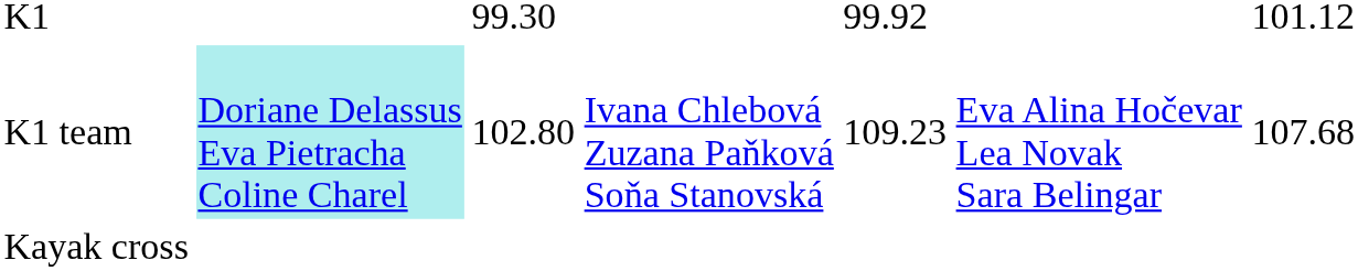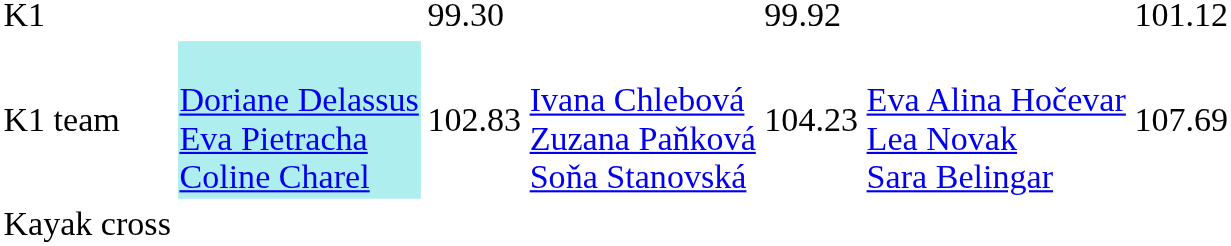K1 team | column 3: 102.80 -> 102.83
K1 team | column 5: 109.23 -> 104.23
K1 team | column 7: 107.68 -> 107.69
